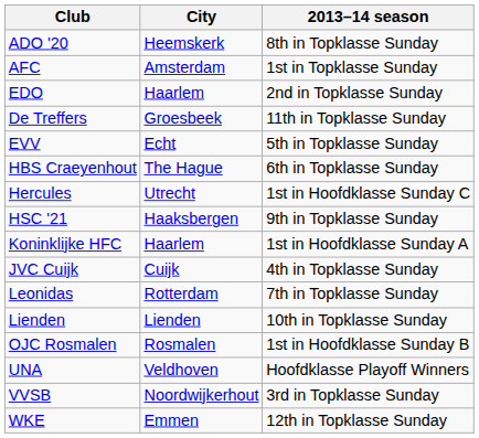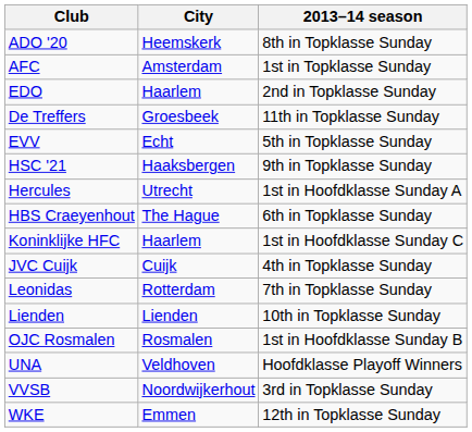rows swapped: HBS Craeyenhout <-> HSC '21
Hercules | 2013–14 season: 1st in Hoofdklasse Sunday C -> 1st in Hoofdklasse Sunday A
Koninklijke HFC | 2013–14 season: 1st in Hoofdklasse Sunday A -> 1st in Hoofdklasse Sunday C
